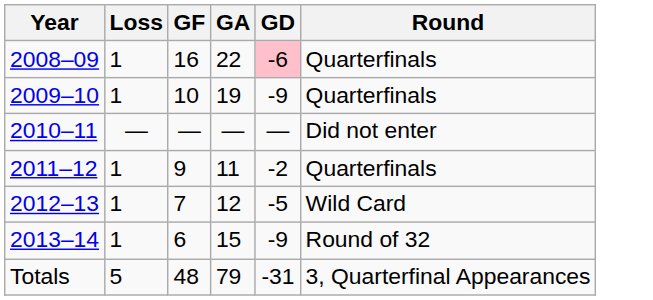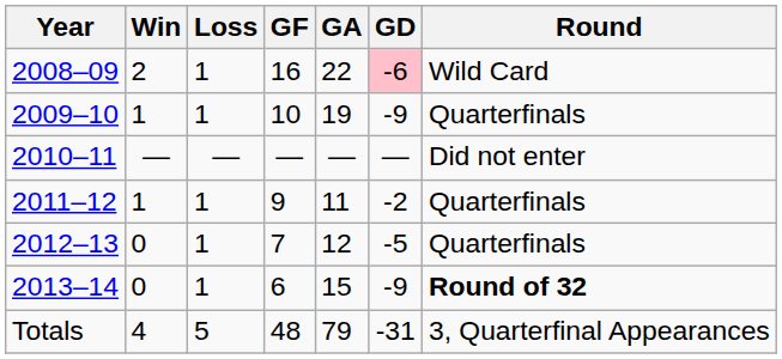+ column: Win | 2 | 1 | — | 1 | 0 | 0 | 4
2008–09 | Round: Quarterfinals -> Wild Card
2012–13 | Round: Wild Card -> Quarterfinals
2013–14 | Round: normal -> bold
